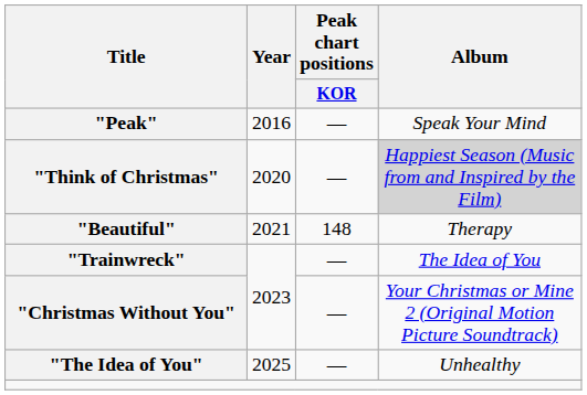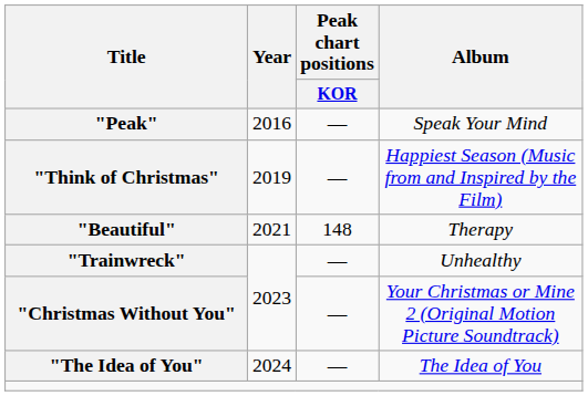"Think of Christmas" | Year: 2020 -> 2019
"Think of Christmas" | Album: lightgrey background -> no background
"Trainwreck" | Album: The Idea of You -> Unhealthy
"The Idea of You" | Year: 2025 -> 2024
"The Idea of You" | Album: Unhealthy -> The Idea of You
